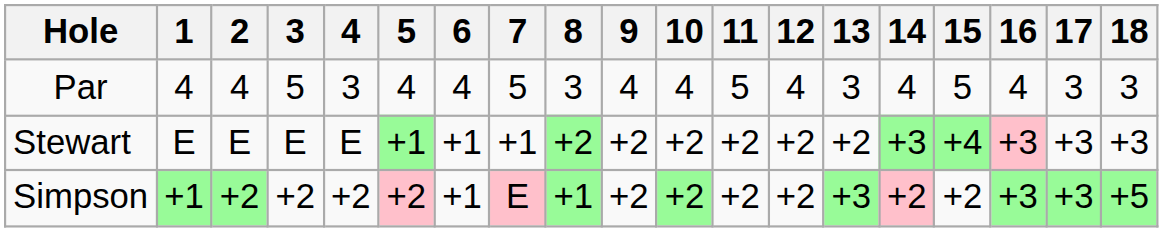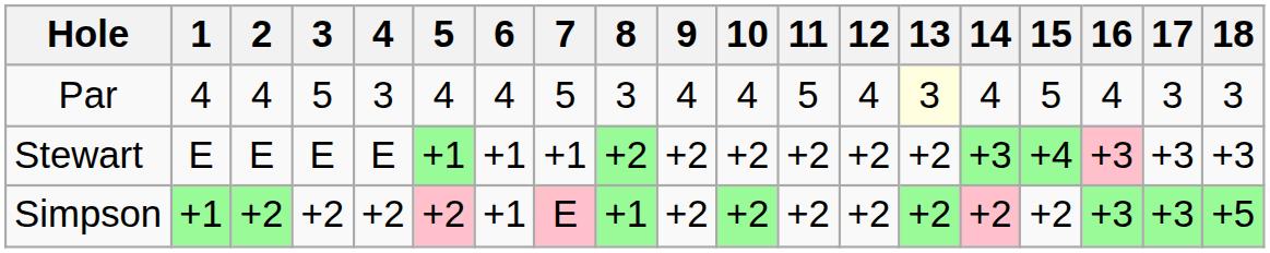Par | 13: no background -> lightyellow background
Simpson | 13: +3 -> +2
